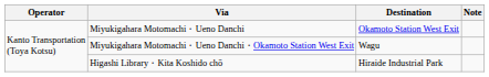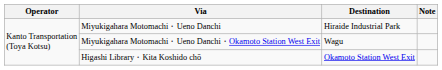Miyukigahara Motomachi・Ueno Danchi | Destination: Okamoto Station West Exit -> Hiraide Industrial Park
Higashi Library・Kita Koshido chō | Destination: Hiraide Industrial Park -> Okamoto Station West Exit
